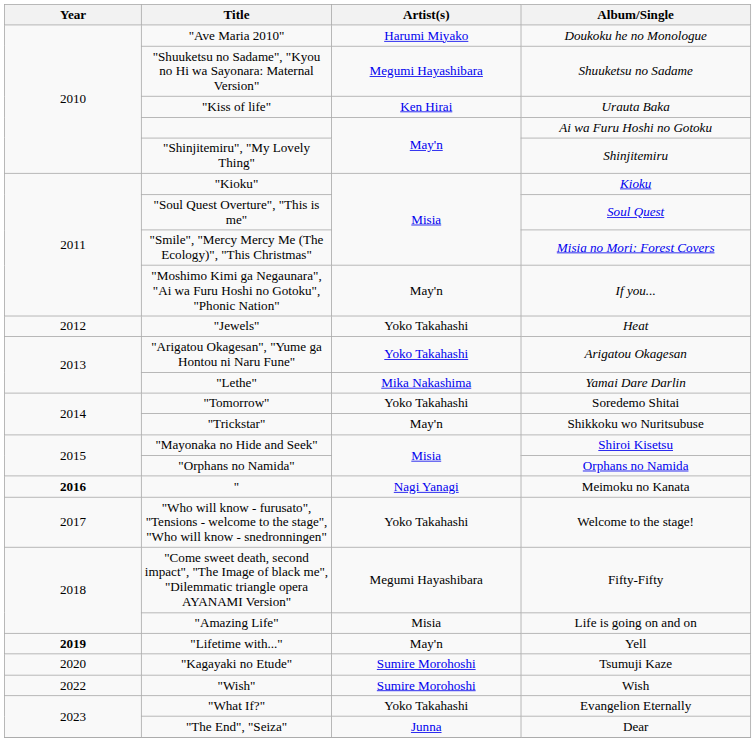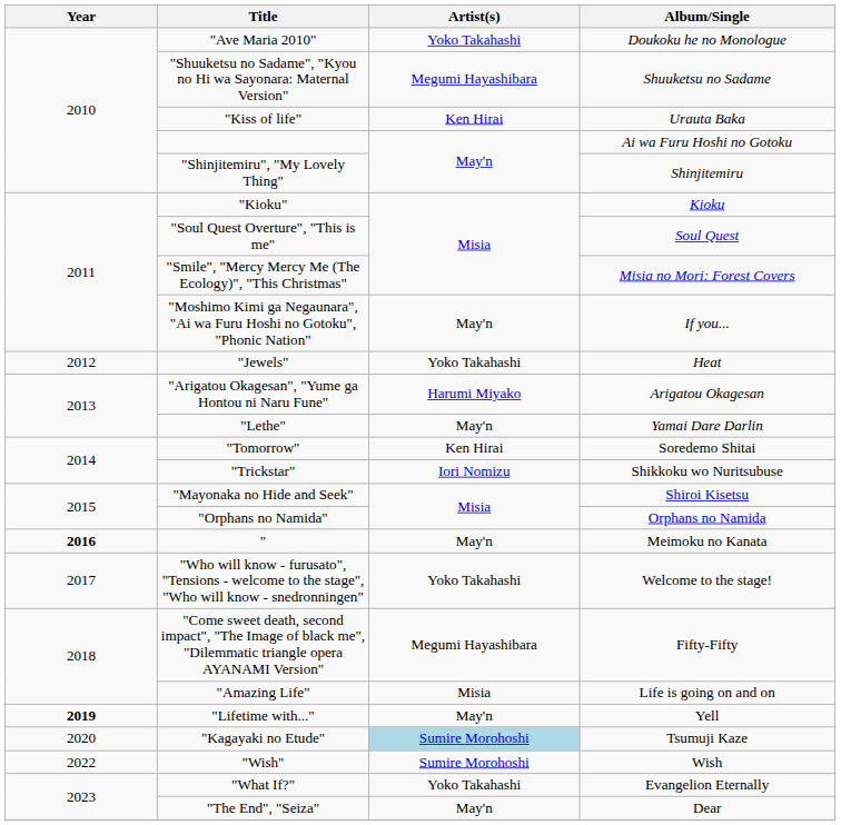"Ave Maria 2010" | Artist(s): Harumi Miyako -> Yoko Takahashi
"Arigatou Okagesan", "Yume ga Hontou ni Naru Fune" | Artist(s): Yoko Takahashi -> Harumi Miyako
"Lethe" | Artist(s): Mika Nakashima -> May'n
"Tomorrow" | Artist(s): Yoko Takahashi -> Ken Hirai
"Trickstar" | Artist(s): May'n -> Iori Nomizu
" | Artist(s): Nagi Yanagi -> May'n
"Kagayaki no Etude" | Artist(s): no background -> lightblue background
"The End", "Seiza" | Artist(s): Junna -> May'n
